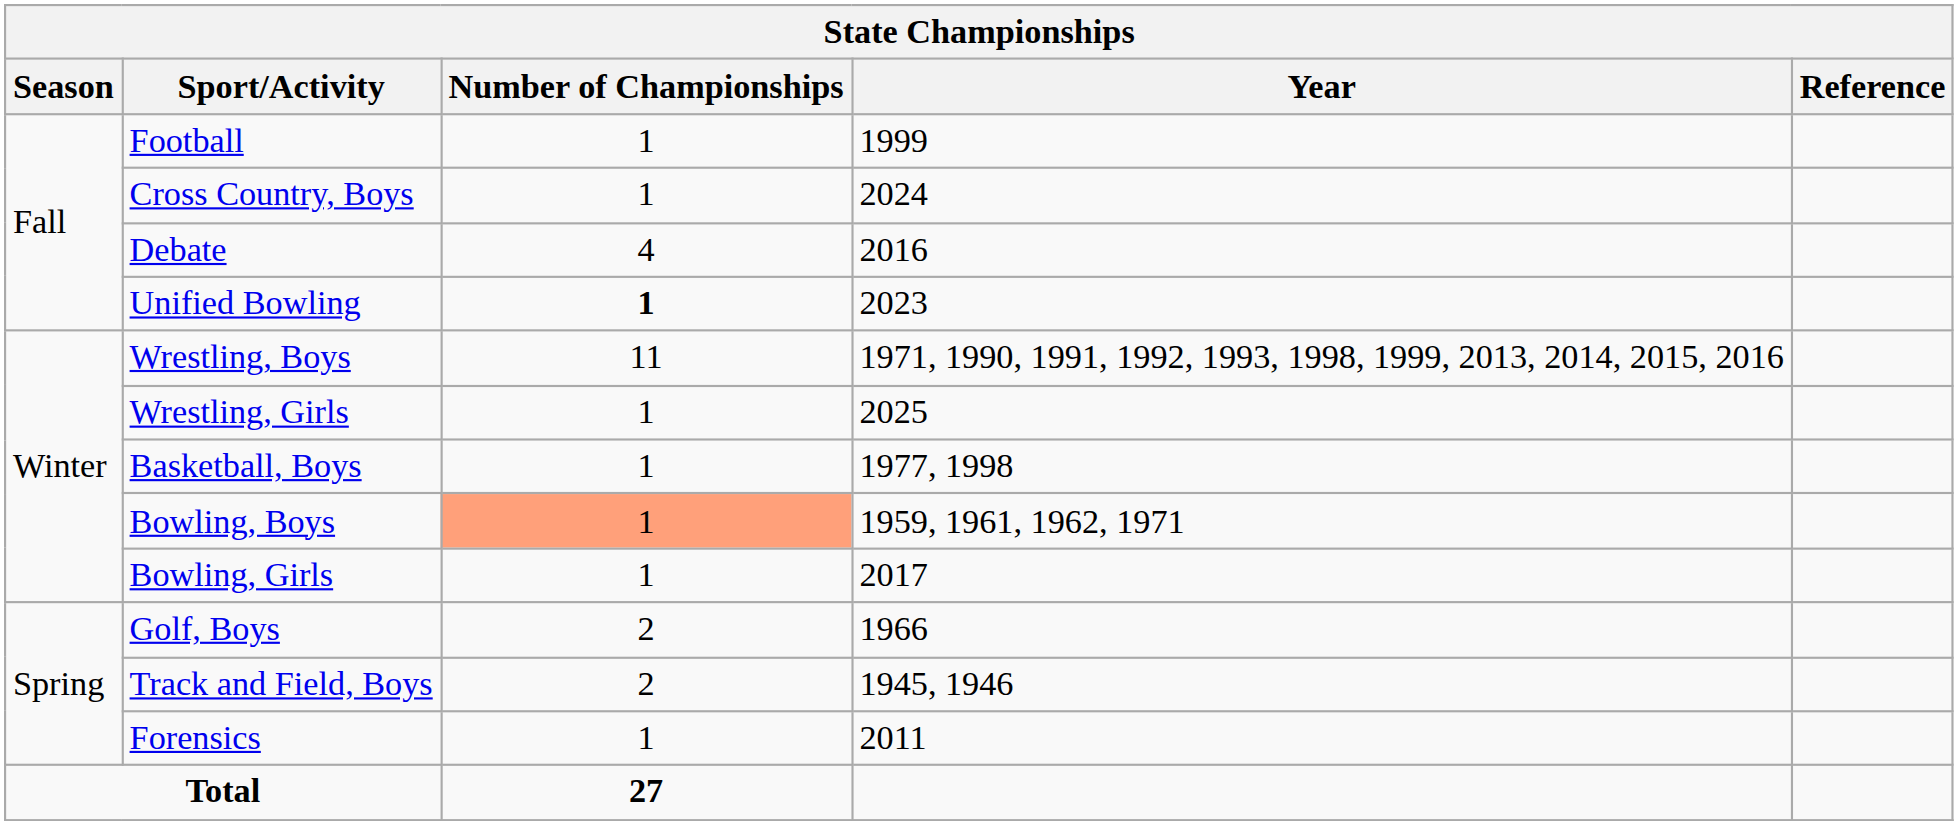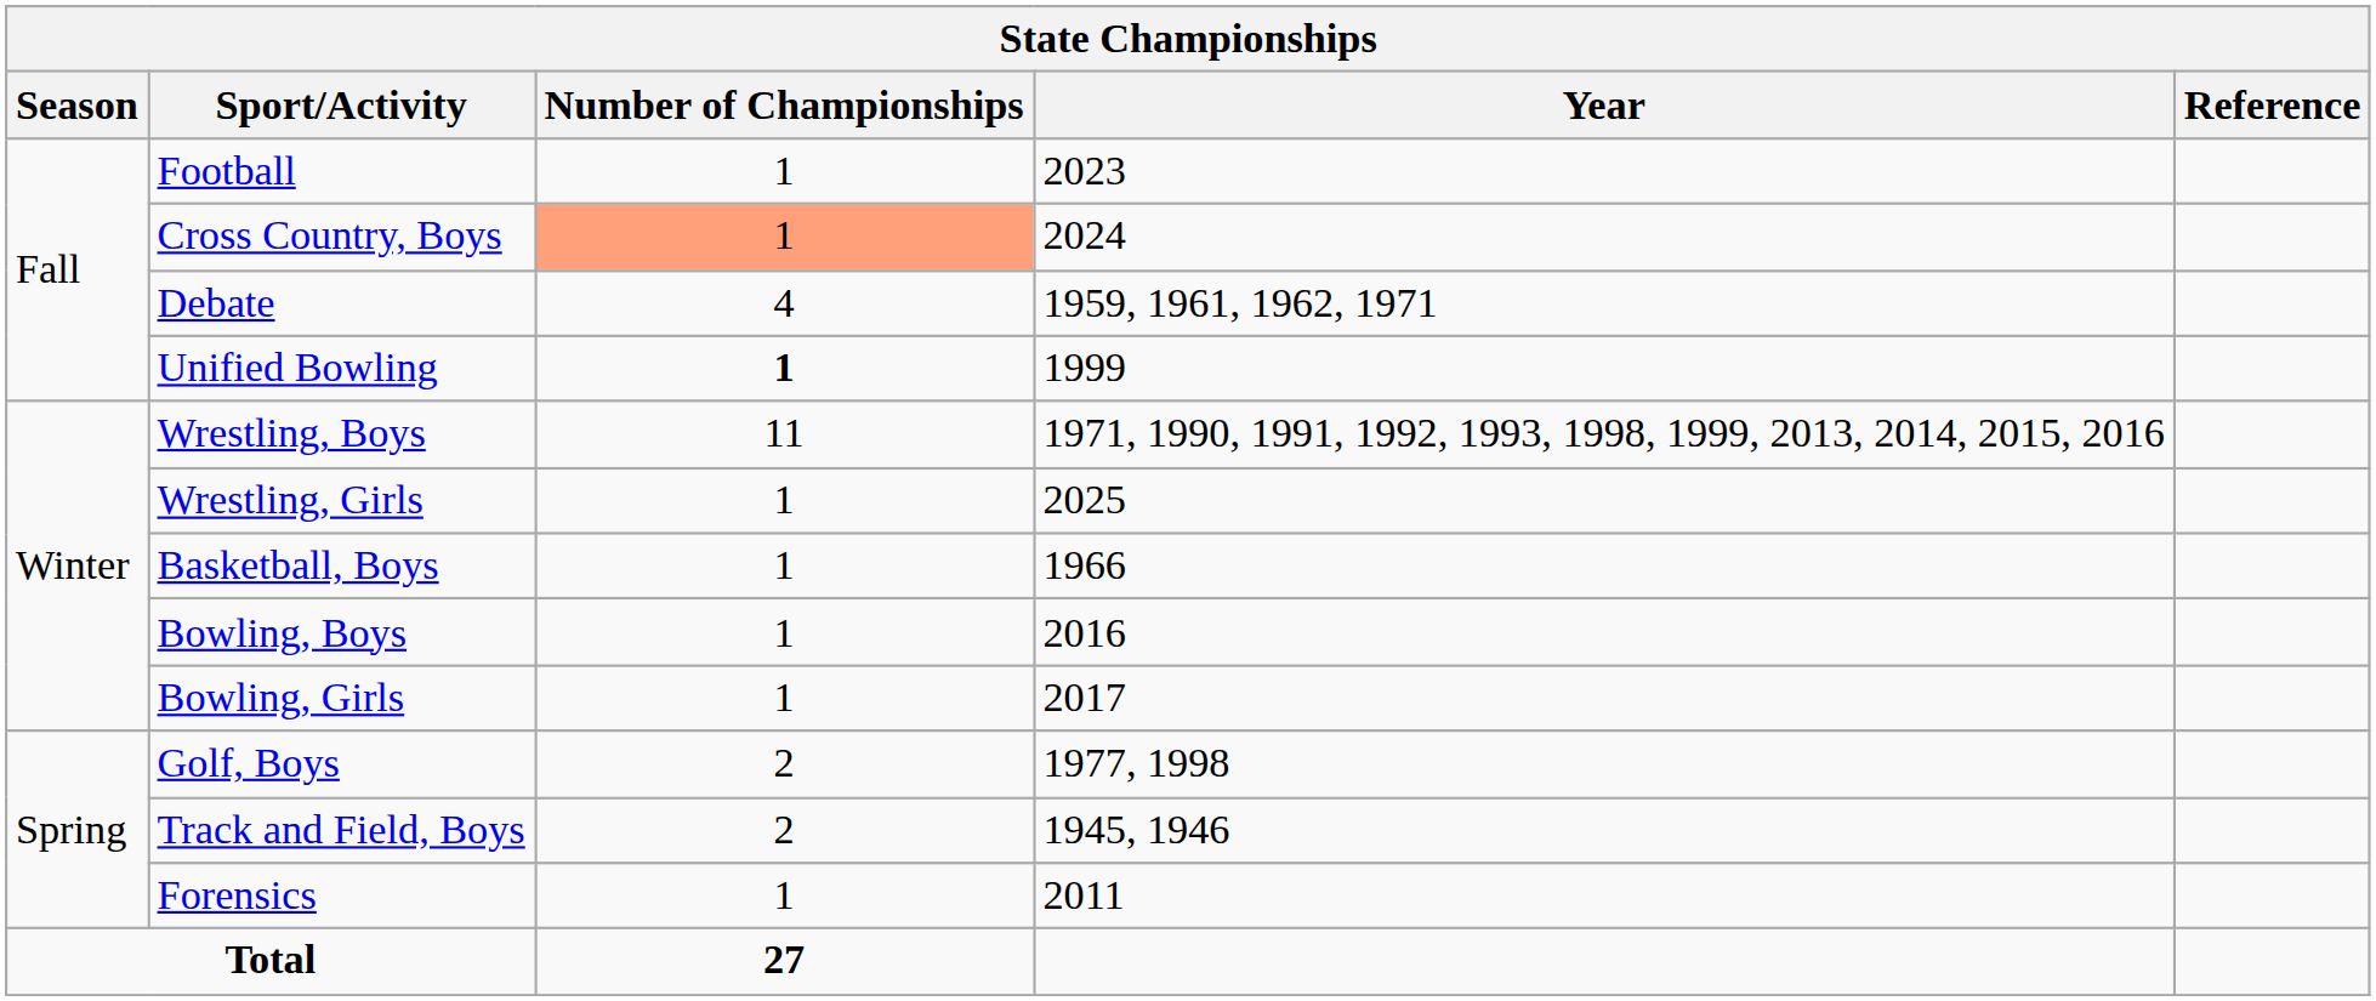Football | Year: 1999 -> 2023
Cross Country, Boys | Number of Championships: no background -> lightsalmon background
Debate | Year: 2016 -> 1959, 1961, 1962, 1971
Unified Bowling | Year: 2023 -> 1999
Basketball, Boys | Year: 1977, 1998 -> 1966
Bowling, Boys | Number of Championships: lightsalmon background -> no background
Bowling, Boys | Year: 1959, 1961, 1962, 1971 -> 2016
Golf, Boys | Year: 1966 -> 1977, 1998
